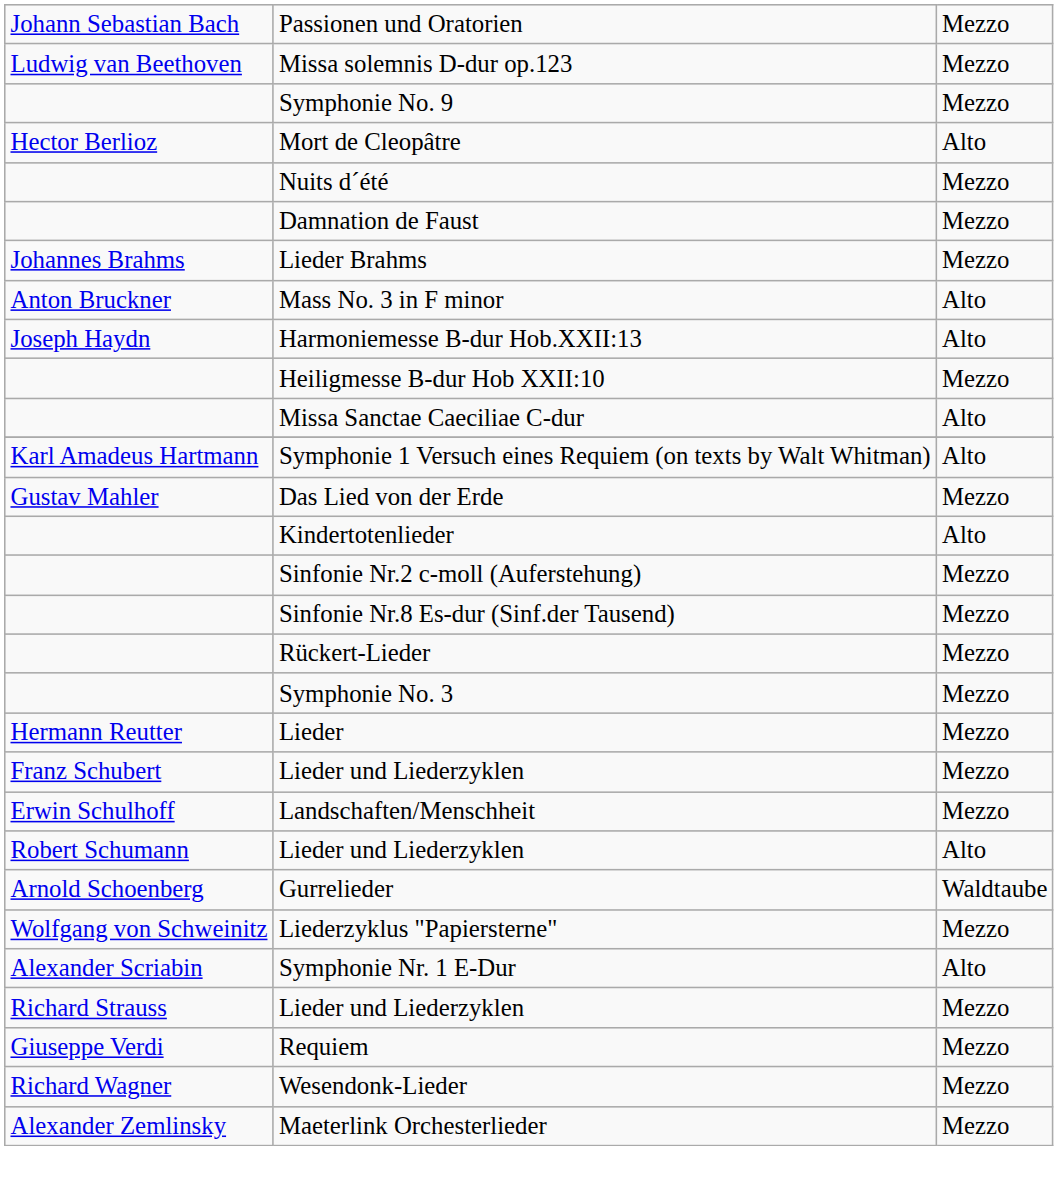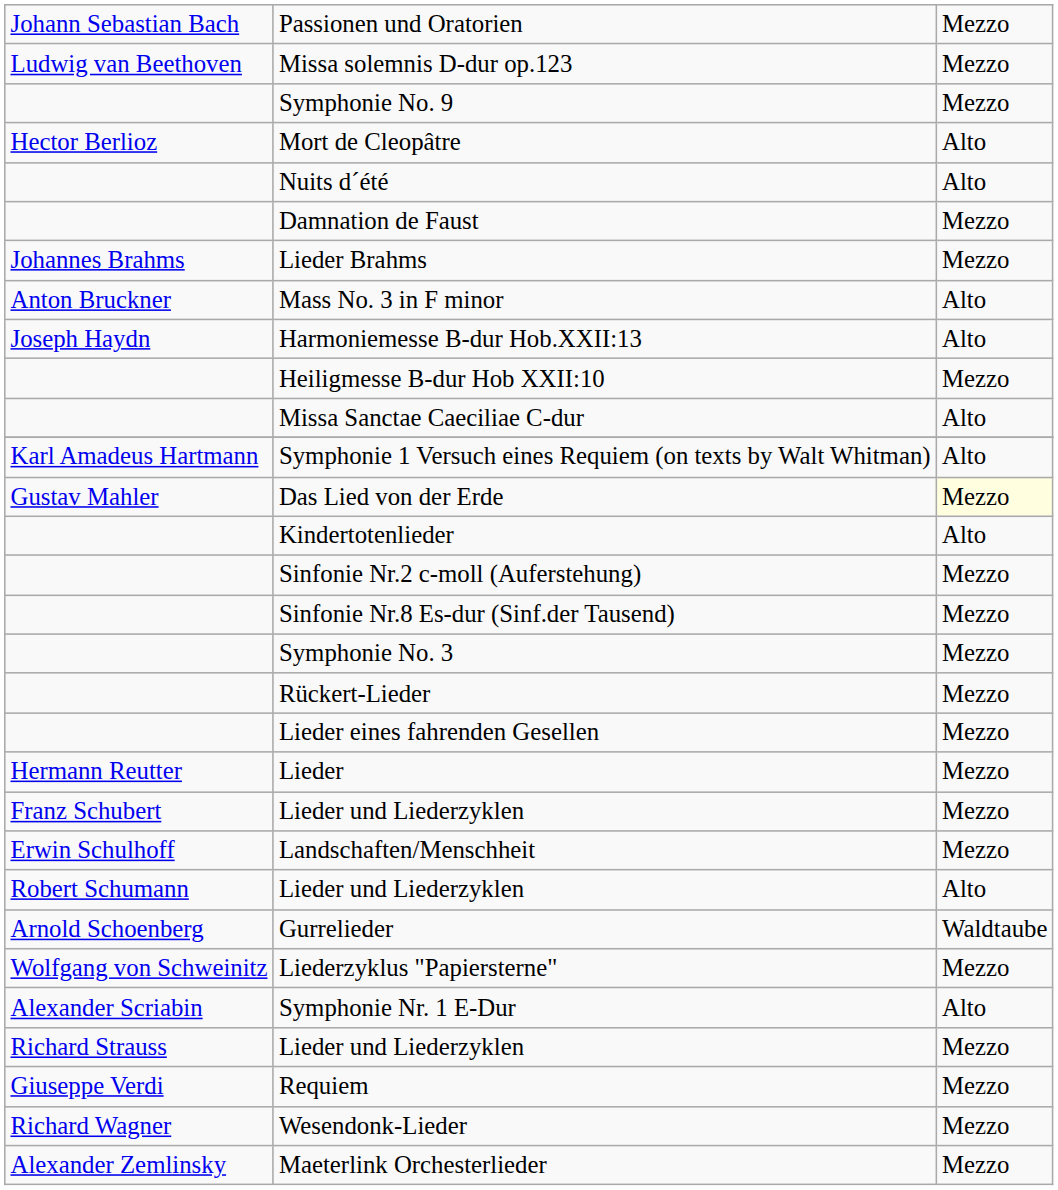Nuits d´été | column 3: Mezzo -> Alto
Das Lied von der Erde | column 3: no background -> lightyellow background
rows swapped: Symphonie No. 3 <-> Rückert-Lieder
+ row: Lieder eines fahrenden Gesellen | Mezzo
